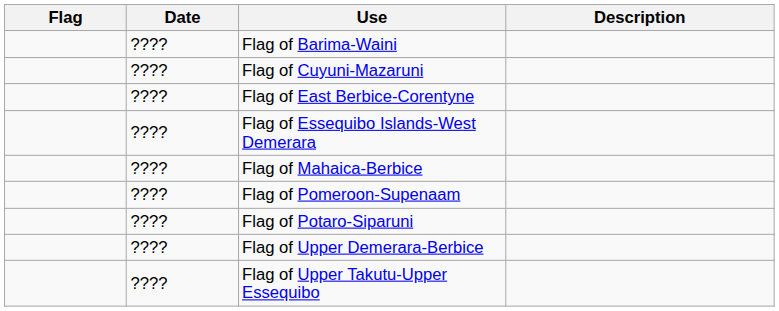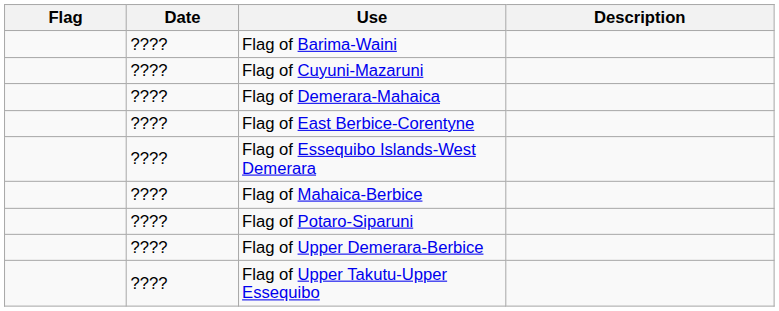+ row: ???? | Flag of Demerara-Mahaica
- row: ???? | Flag of Pomeroon-Supenaam
